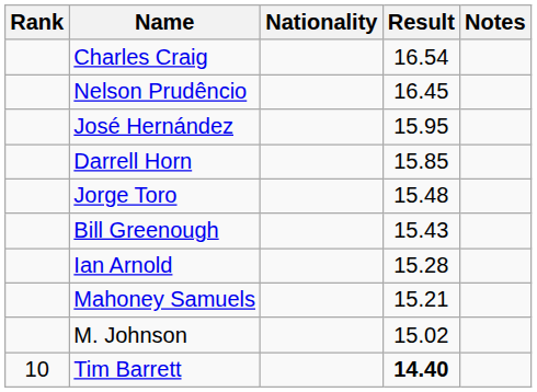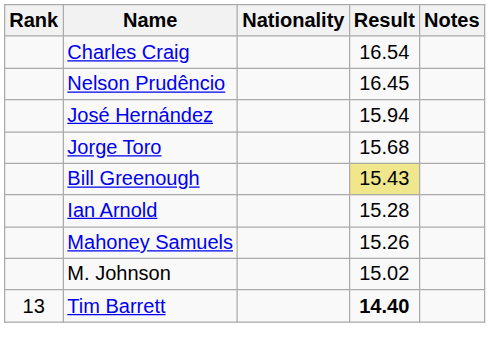José Hernández | Result: 15.95 -> 15.94
- row: Darrell Horn | 15.85
Jorge Toro | Result: 15.48 -> 15.68
Bill Greenough | Result: no background -> khaki background
Mahoney Samuels | Result: 15.21 -> 15.26
Tim Barrett | Rank: 10 -> 13
